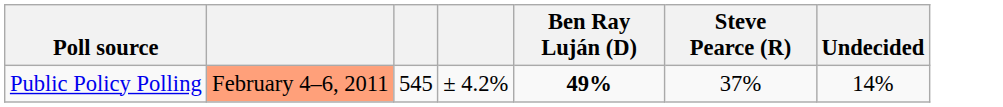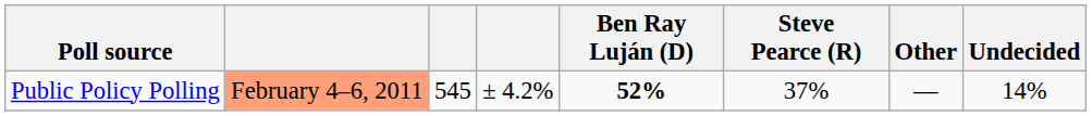+ column: Other | —
Public Policy Polling | Ben Ray Luján (D): 49% -> 52%
